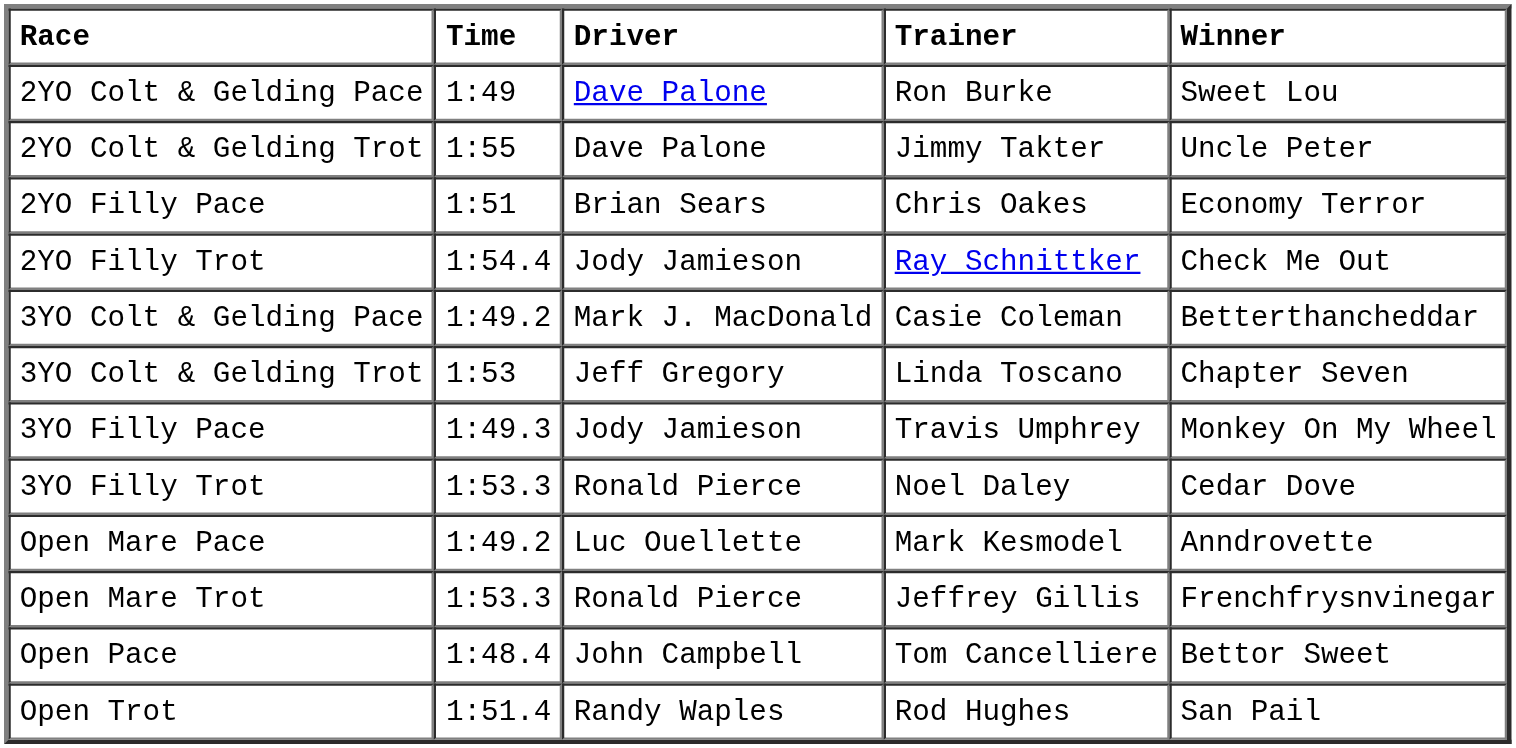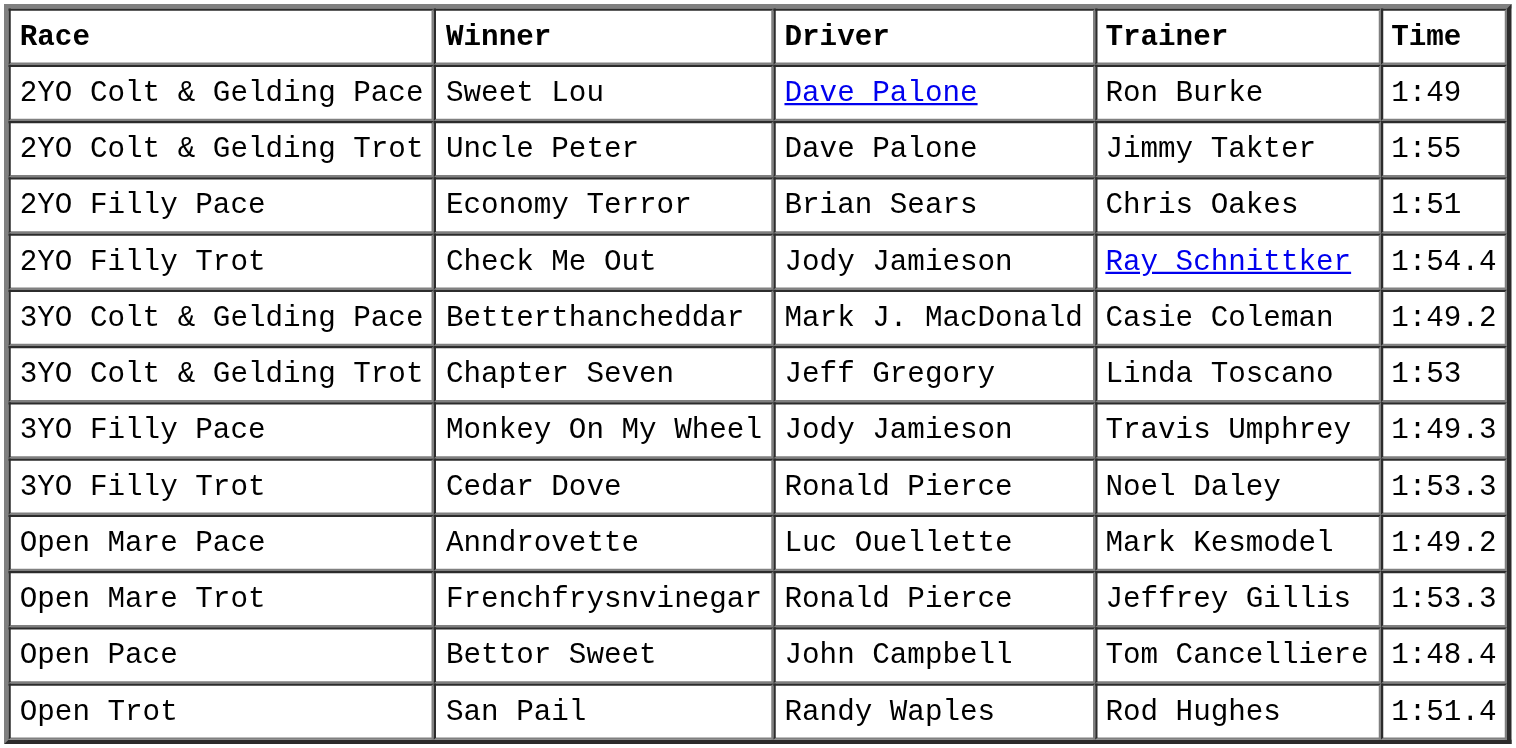columns swapped: Winner <-> Time
